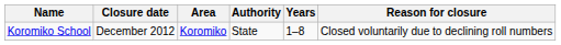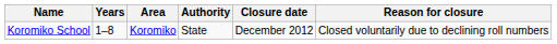columns swapped: Years <-> Closure date
